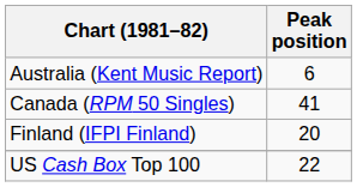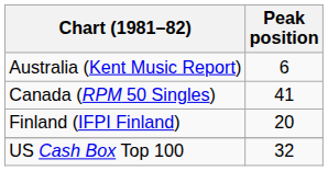US Cash Box Top 100 | Peak position: 22 -> 32
